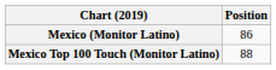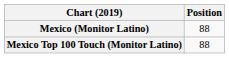Mexico (Monitor Latino) | Position: 86 -> 88
